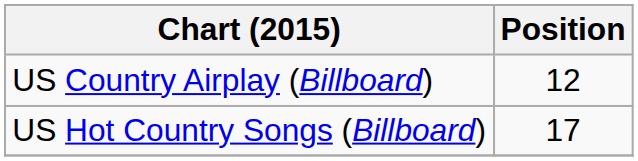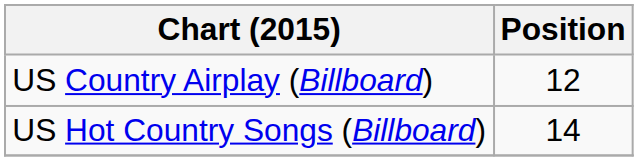US Hot Country Songs (Billboard) | Position: 17 -> 14
